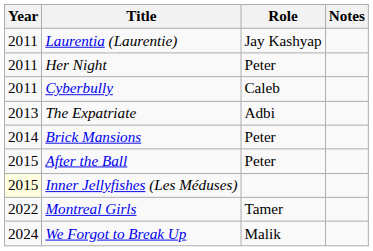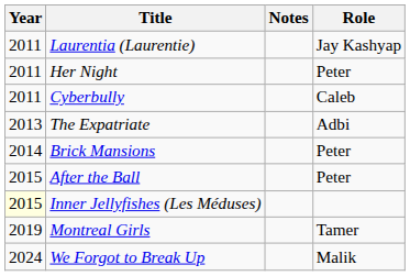columns swapped: Role <-> Notes
Montreal Girls | Year: 2022 -> 2019
